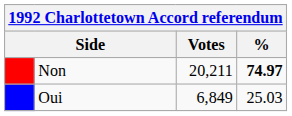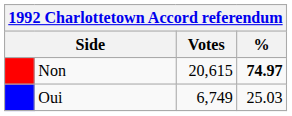Non | Votes: 20,211 -> 20,615
Oui | Votes: 6,849 -> 6,749
